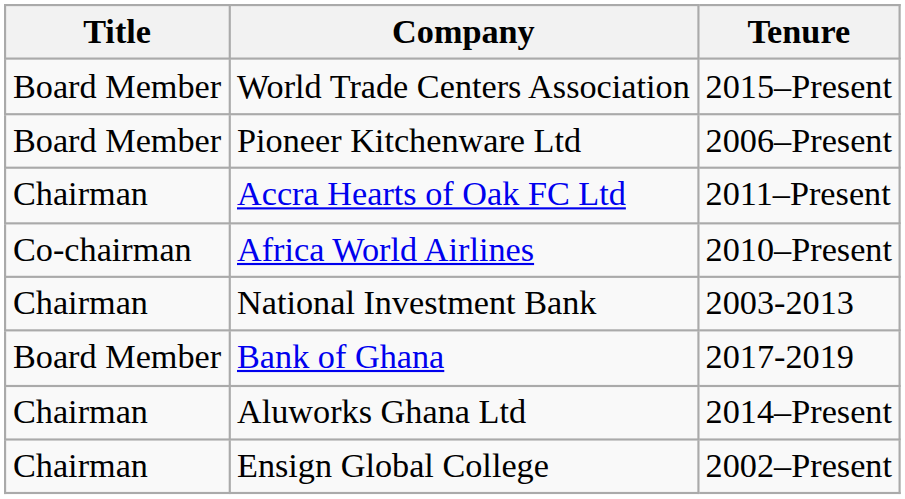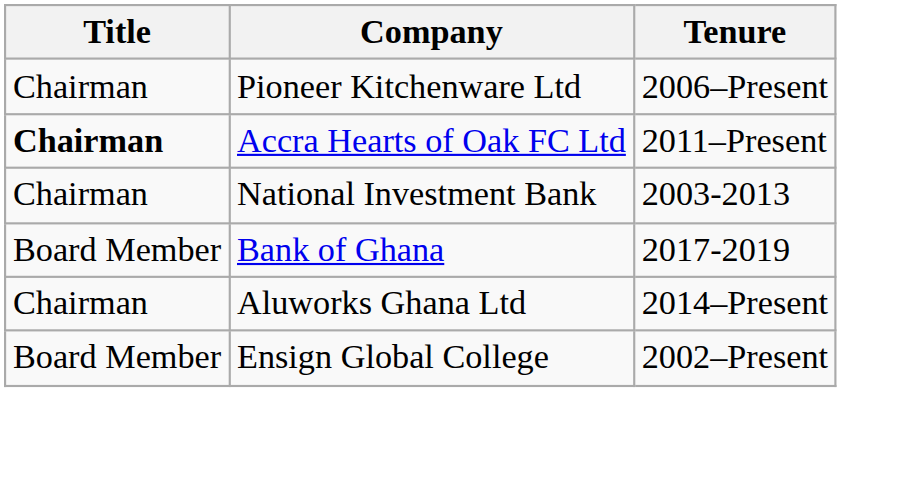- row: Board Member | World Trade Centers Association | 2015–Present
Pioneer Kitchenware Ltd | Title: Board Member -> Chairman
Accra Hearts of Oak FC Ltd | Title: normal -> bold
- row: Co-chairman | Africa World Airlines | 2010–Present
Ensign Global College | Title: Chairman -> Board Member
